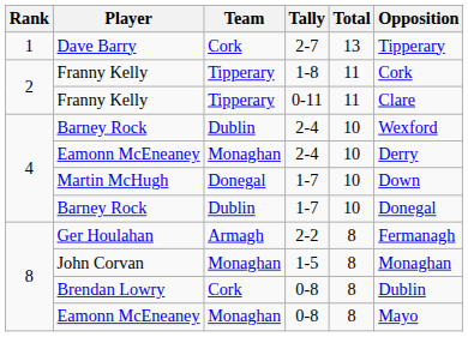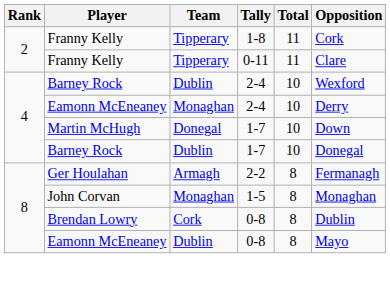- row: 1 | Dave Barry | Cork | 2-7 | 13 | Tipperary
Eamonn McEneaney / 0-8 | Team: Monaghan -> Dublin
